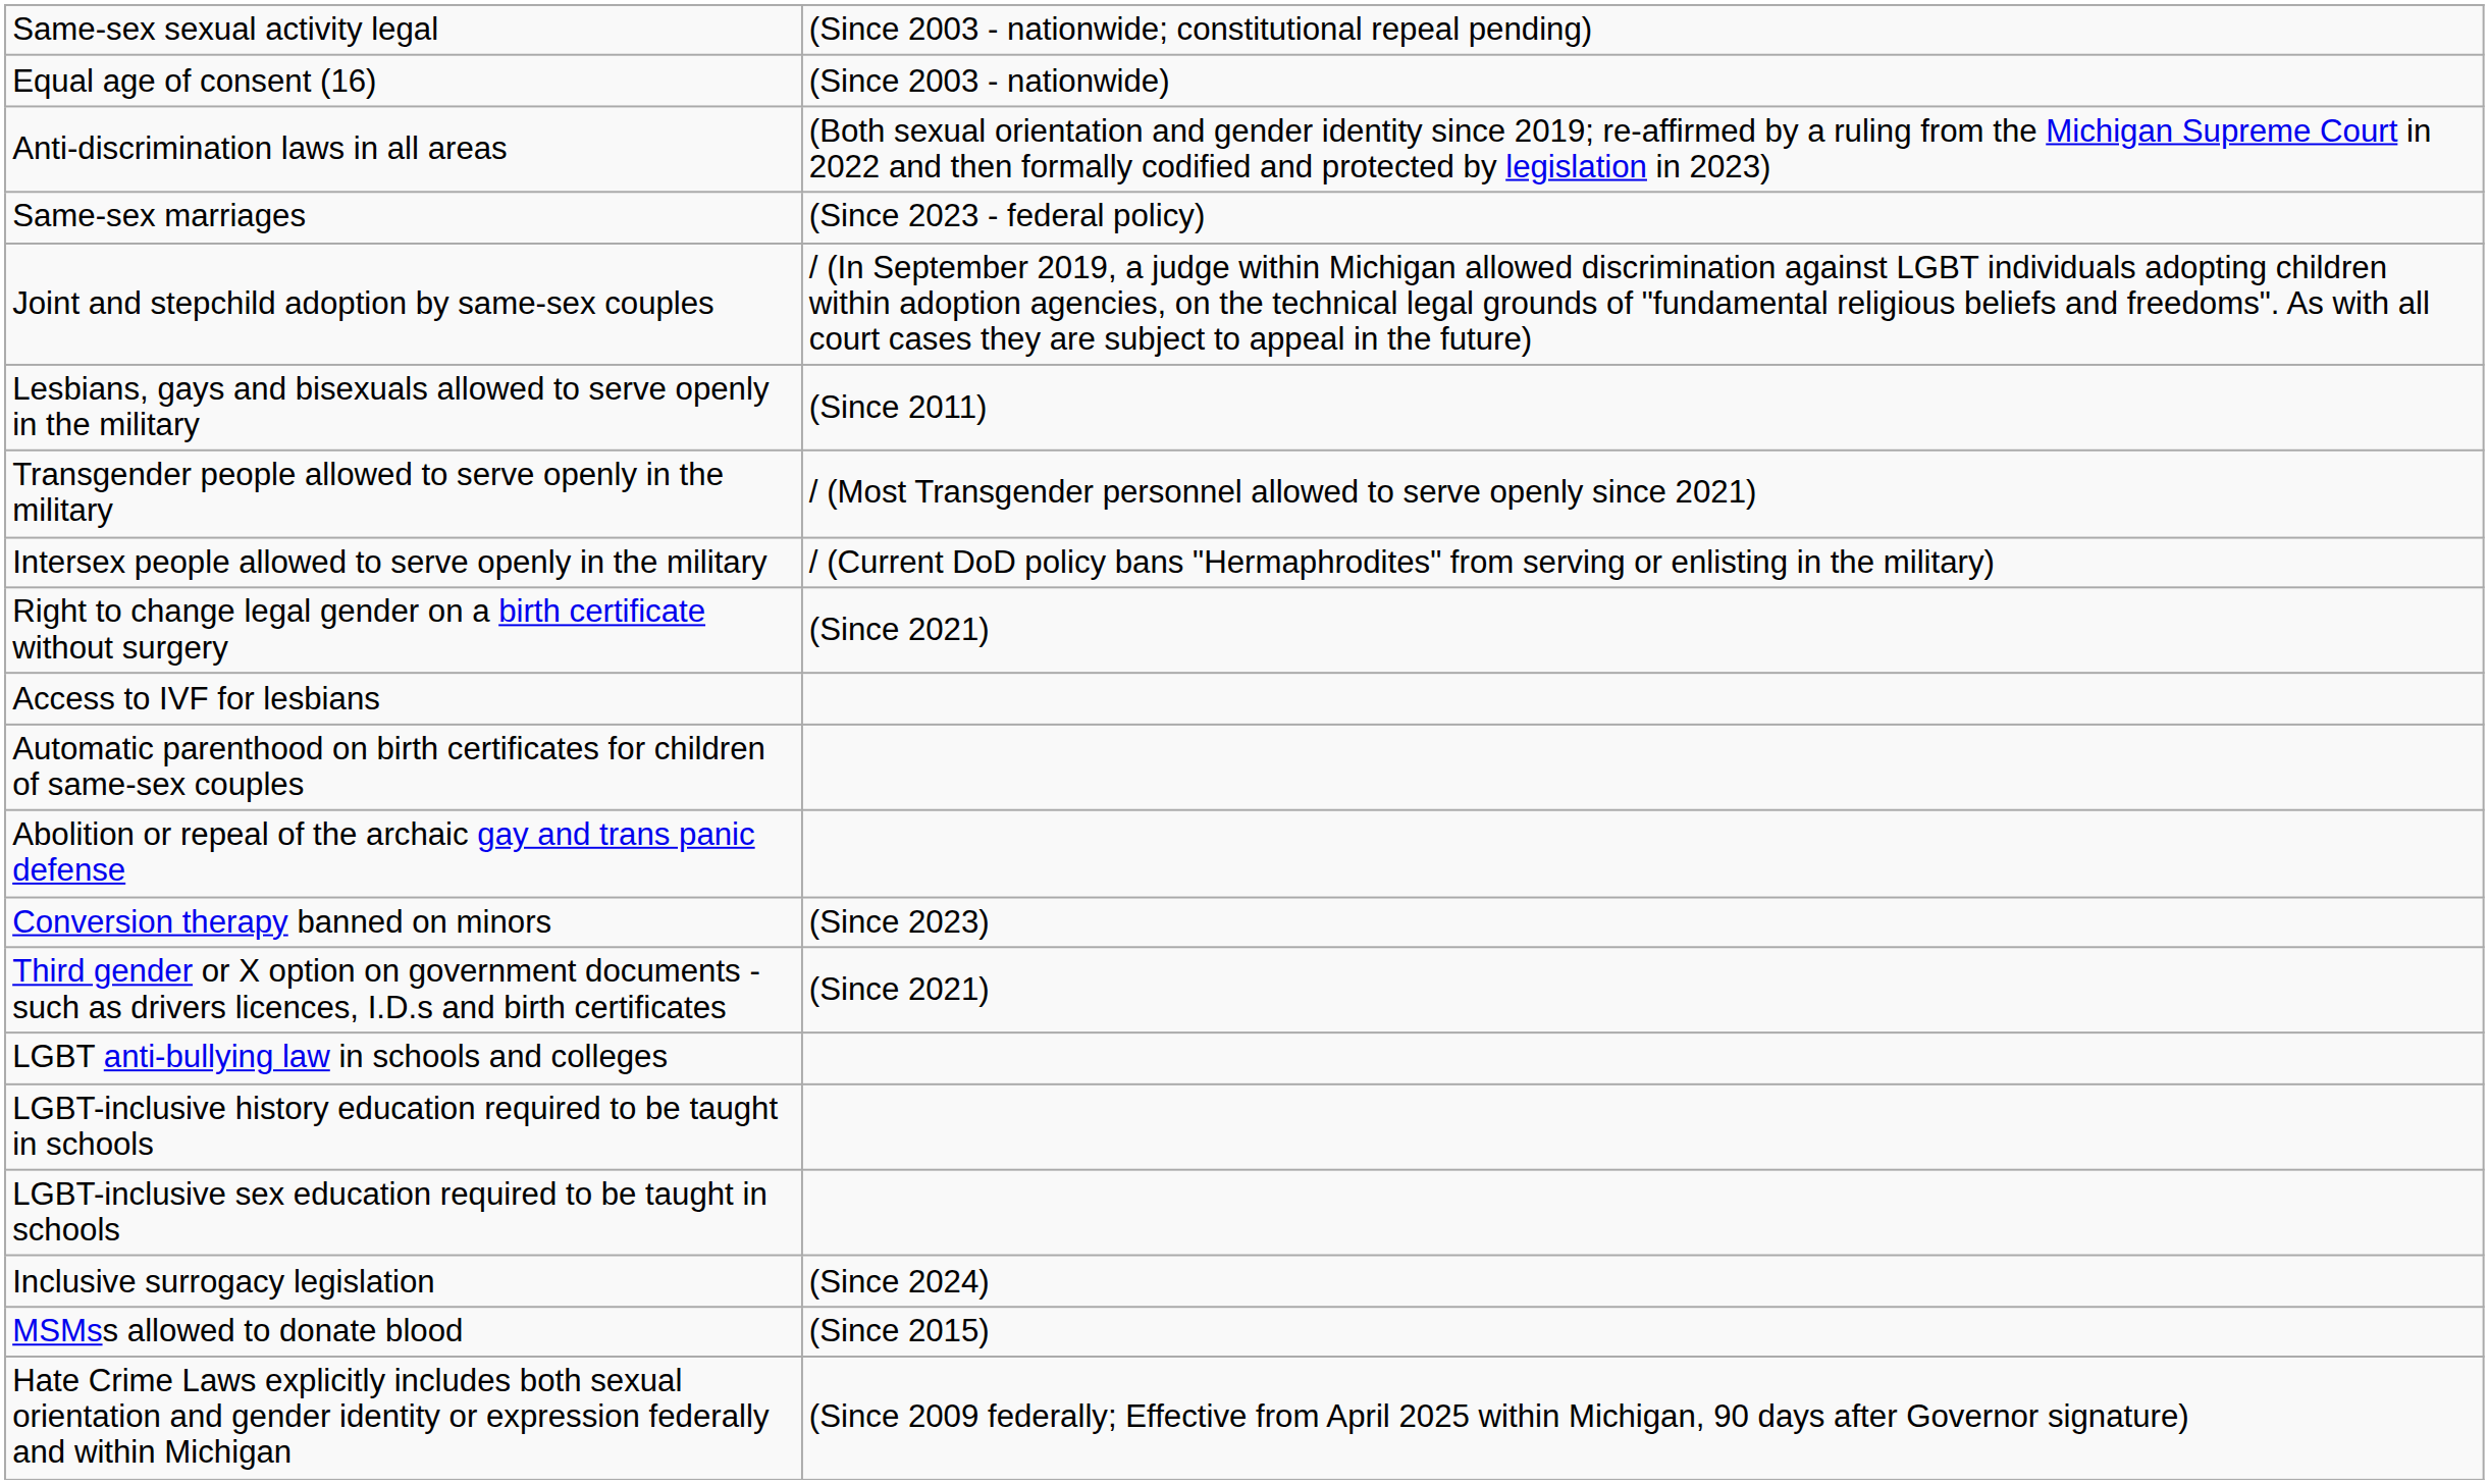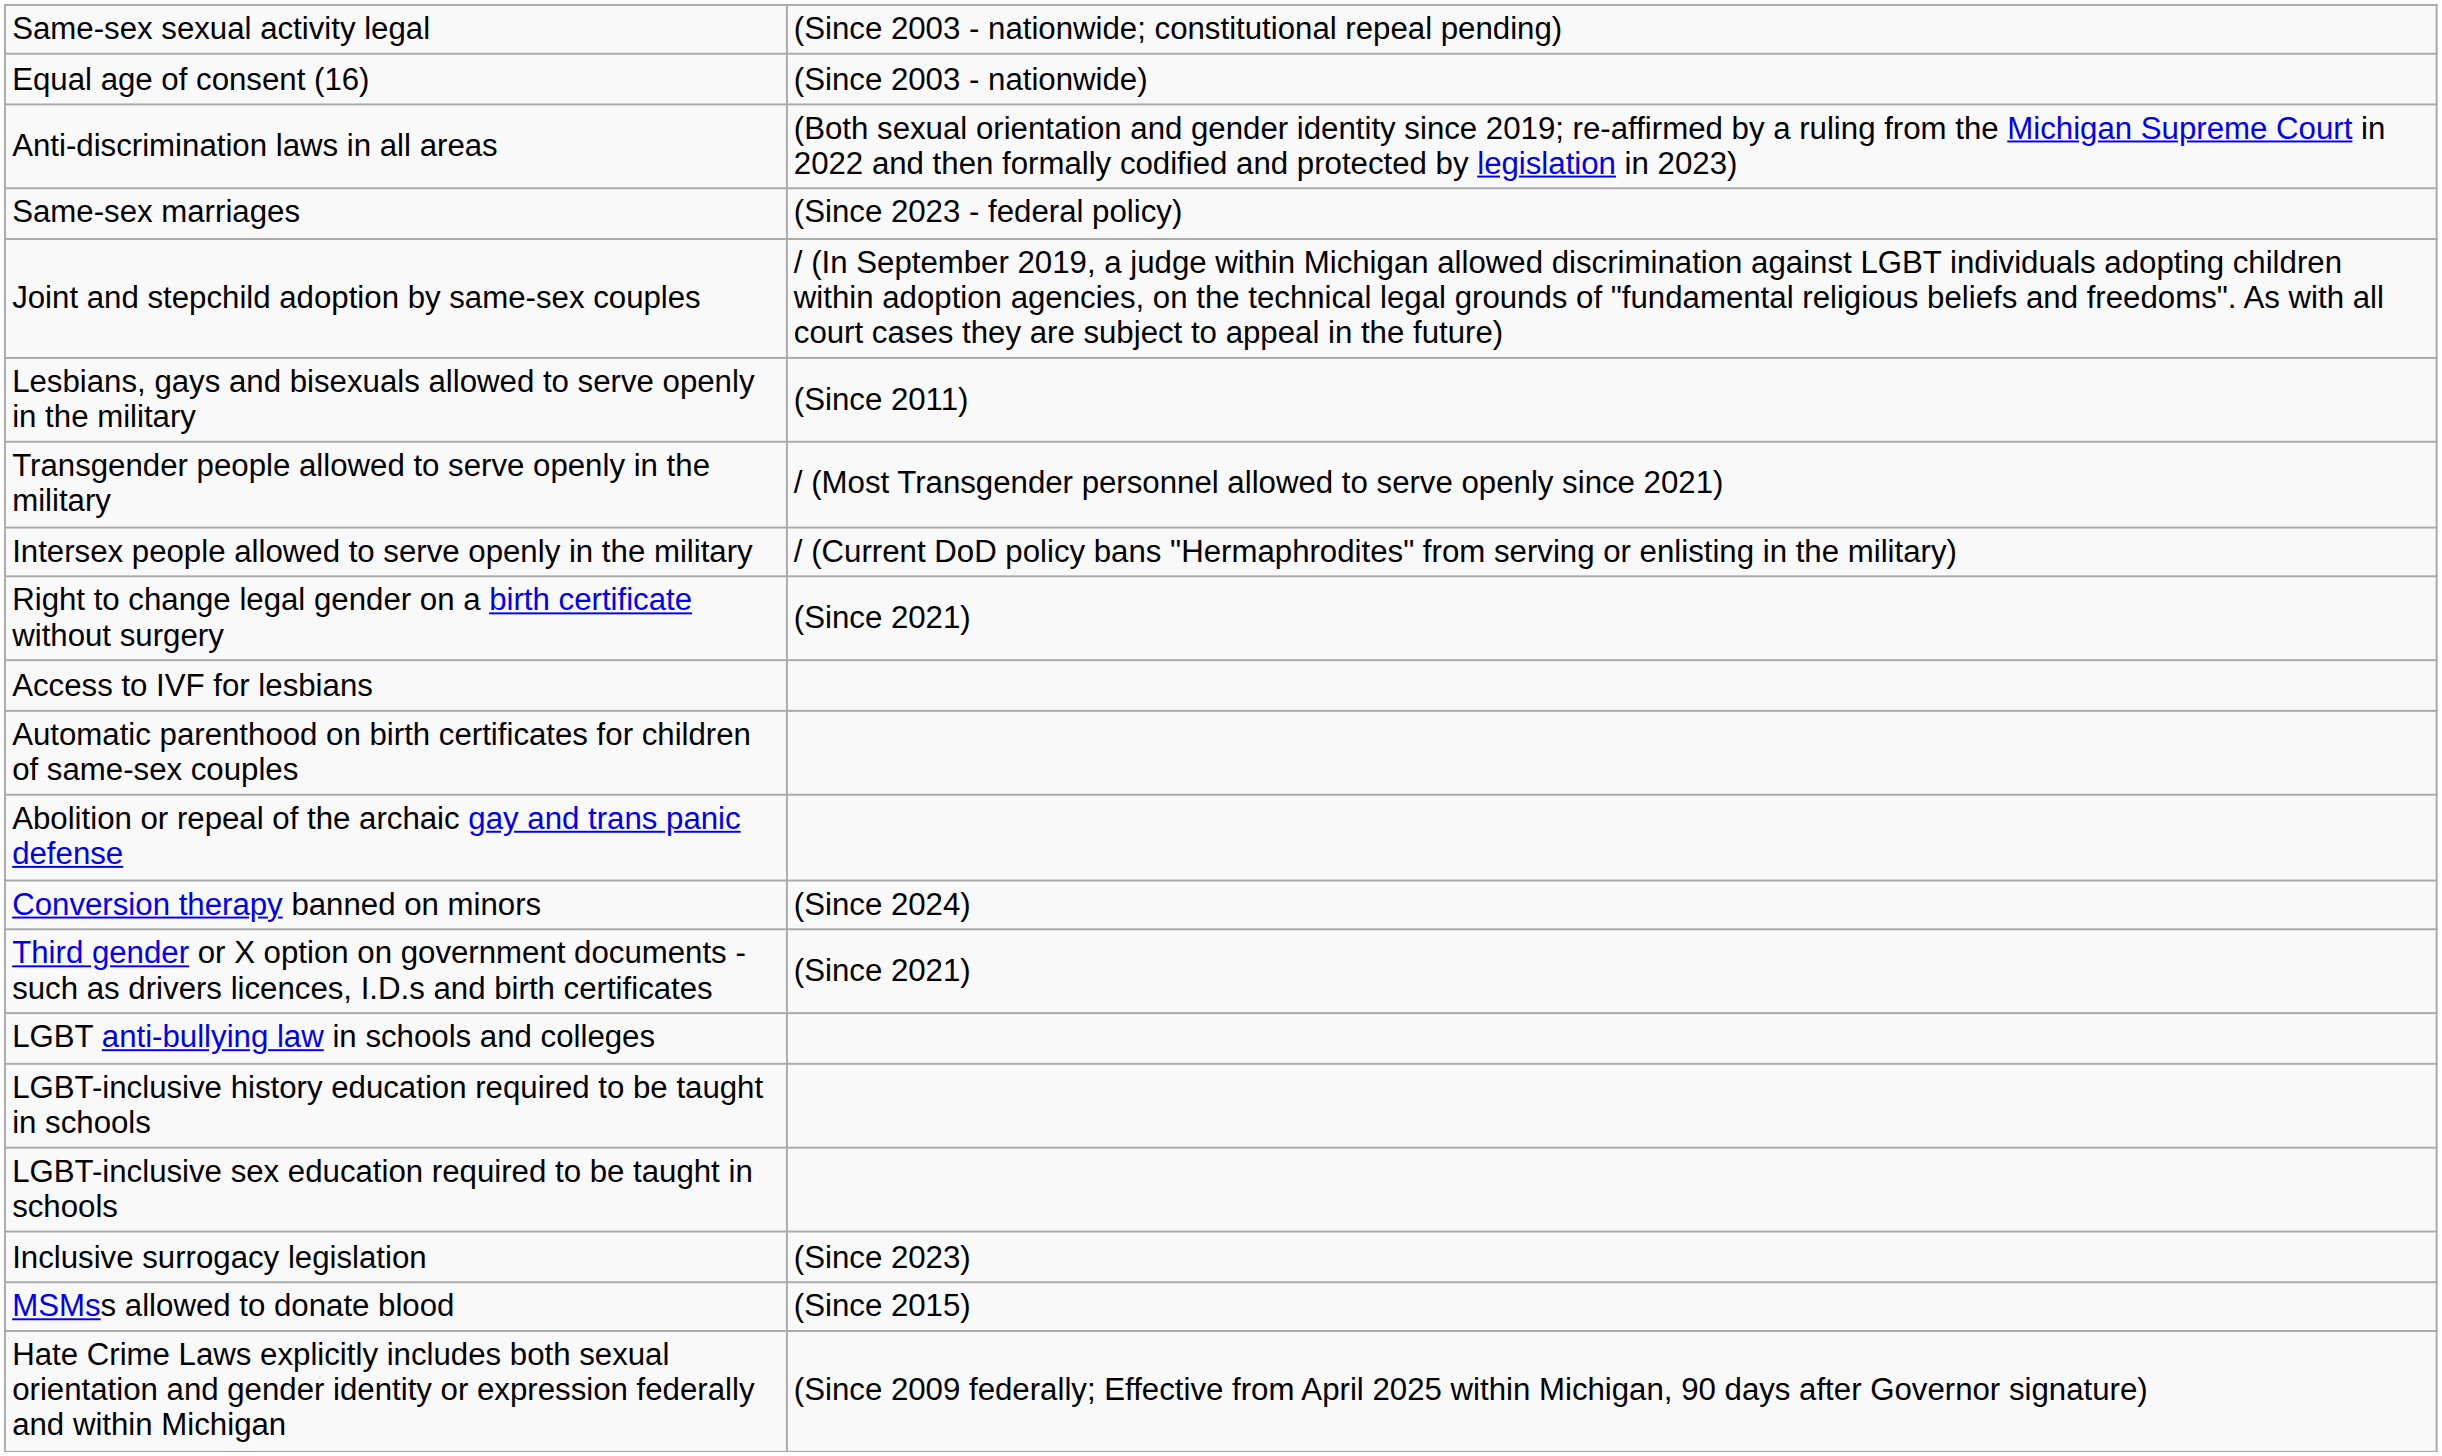Conversion therapy banned on minors | column 2: (Since 2023) -> (Since 2024)
Inclusive surrogacy legislation | column 2: (Since 2024) -> (Since 2023)
